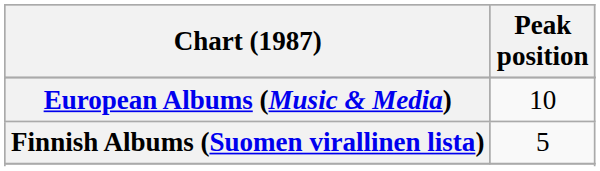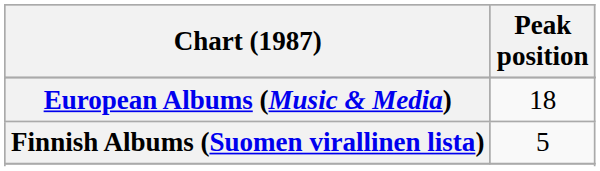European Albums (Music & Media) | Peak position: 10 -> 18
